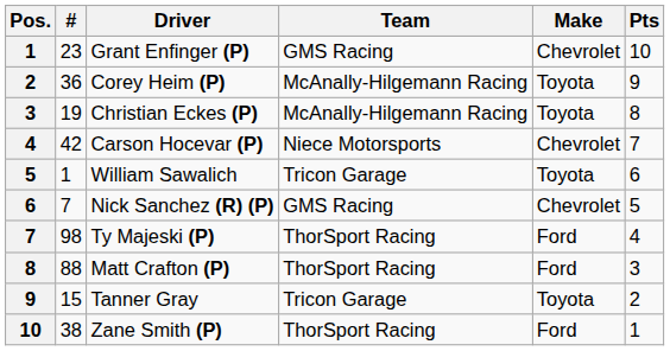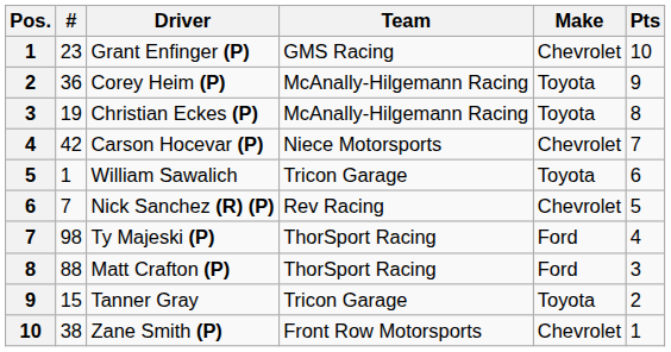Nick Sanchez (R) (P) | Team: GMS Racing -> Rev Racing
Zane Smith (P) | Team: ThorSport Racing -> Front Row Motorsports
Zane Smith (P) | Make: Ford -> Chevrolet
